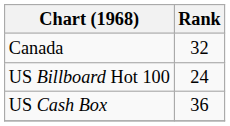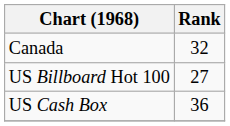US Billboard Hot 100 | Rank: 24 -> 27
